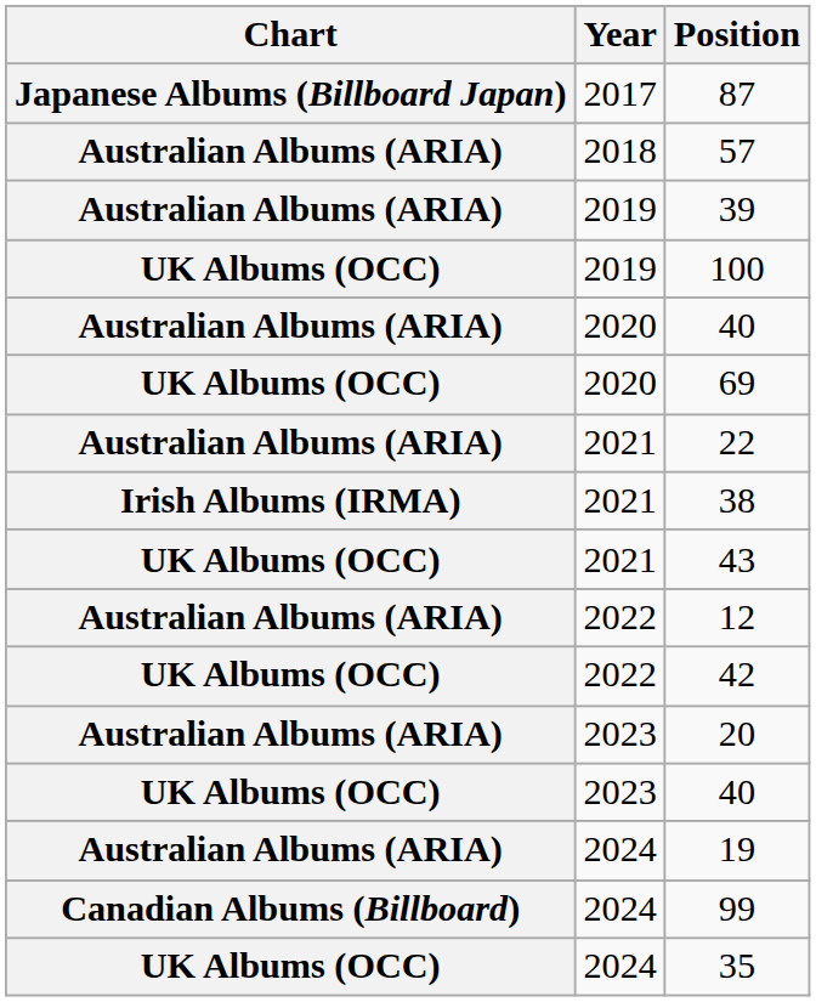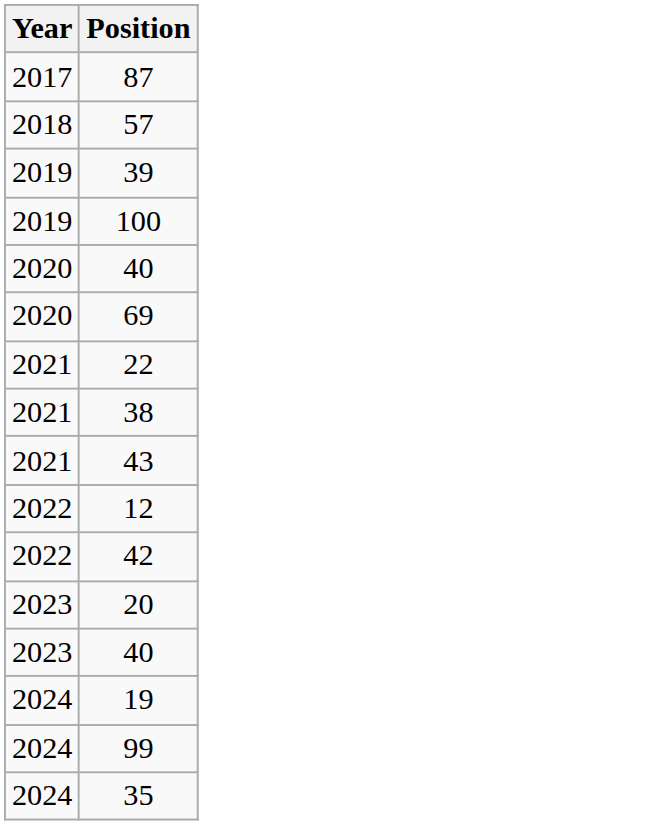- column: Chart | Japanese Albums (Billboard Japan) | Australian Albums (ARIA) | Australian Albums (ARIA) | UK Albums (OCC) | Australian Albums (ARIA) | UK Albums (OCC) | Australian Albums (ARIA) | Irish Albums (IRMA) | UK Albums (OCC) | Australian Albums (ARIA) | UK Albums (OCC) | Australian Albums (ARIA) | UK Albums (OCC) | Australian Albums (ARIA) | Canadian Albums (Billboard) | UK Albums (OCC)
